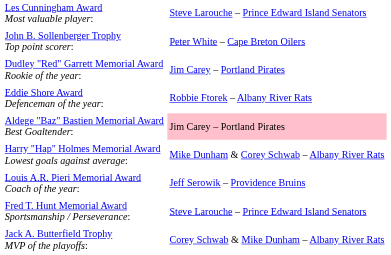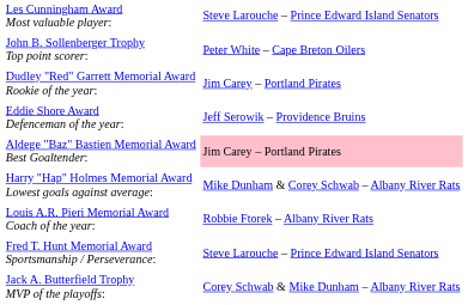Eddie Shore Award Defenceman of the year: | column 2: Robbie Ftorek – Albany River Rats -> Jeff Serowik – Providence Bruins
Louis A.R. Pieri Memorial Award Coach of the year: | column 2: Jeff Serowik – Providence Bruins -> Robbie Ftorek – Albany River Rats
